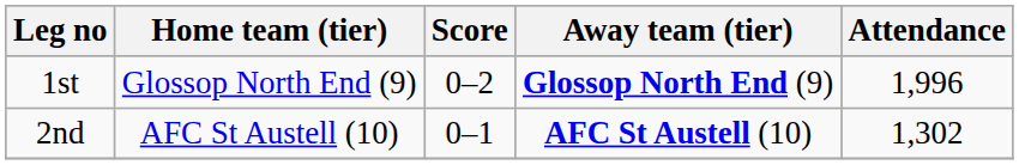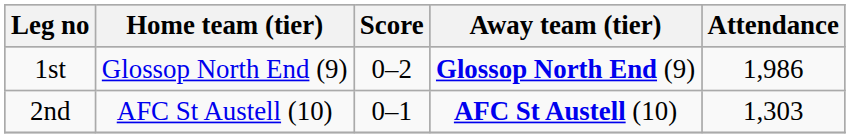1st | Attendance: 1,996 -> 1,986
2nd | Attendance: 1,302 -> 1,303
